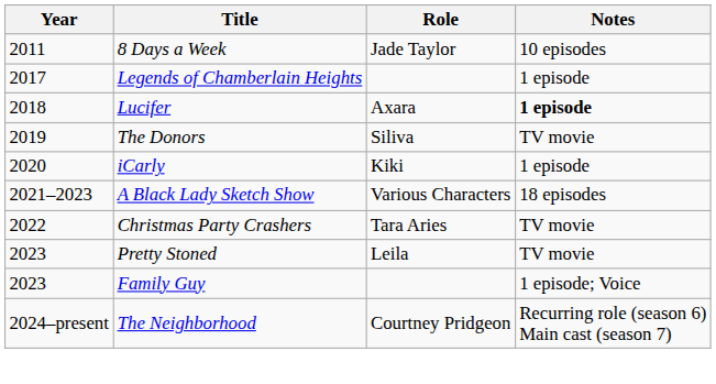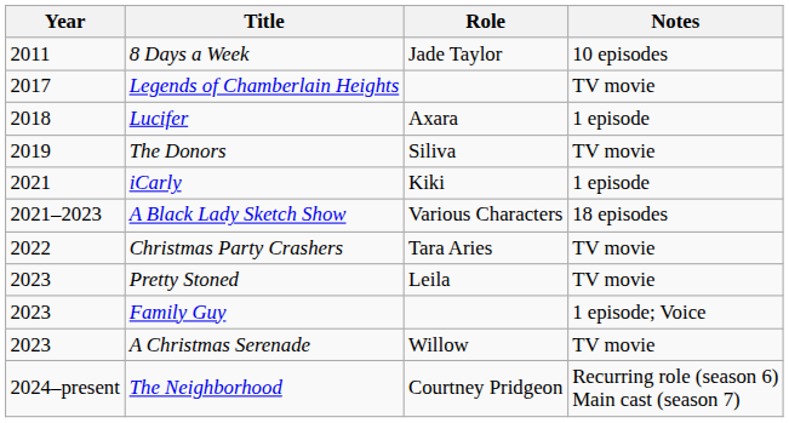Legends of Chamberlain Heights | Notes: 1 episode -> TV movie
Lucifer | Notes: bold -> normal
iCarly | Year: 2020 -> 2021
+ row: 2023 | A Christmas Serenade | Willow | TV movie
